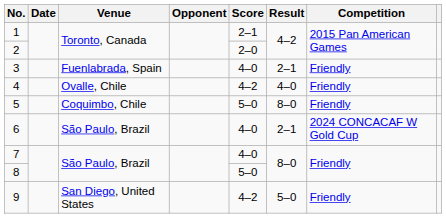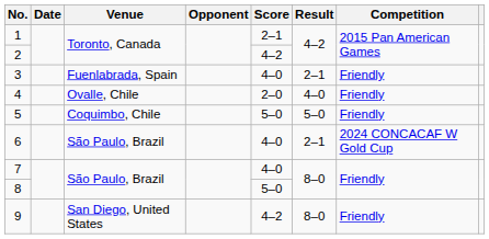2 | Score: 2–0 -> 4–2
4 | Score: 4–2 -> 2–0
5 | Result: 8–0 -> 5–0
9 | Result: 5–0 -> 8–0
